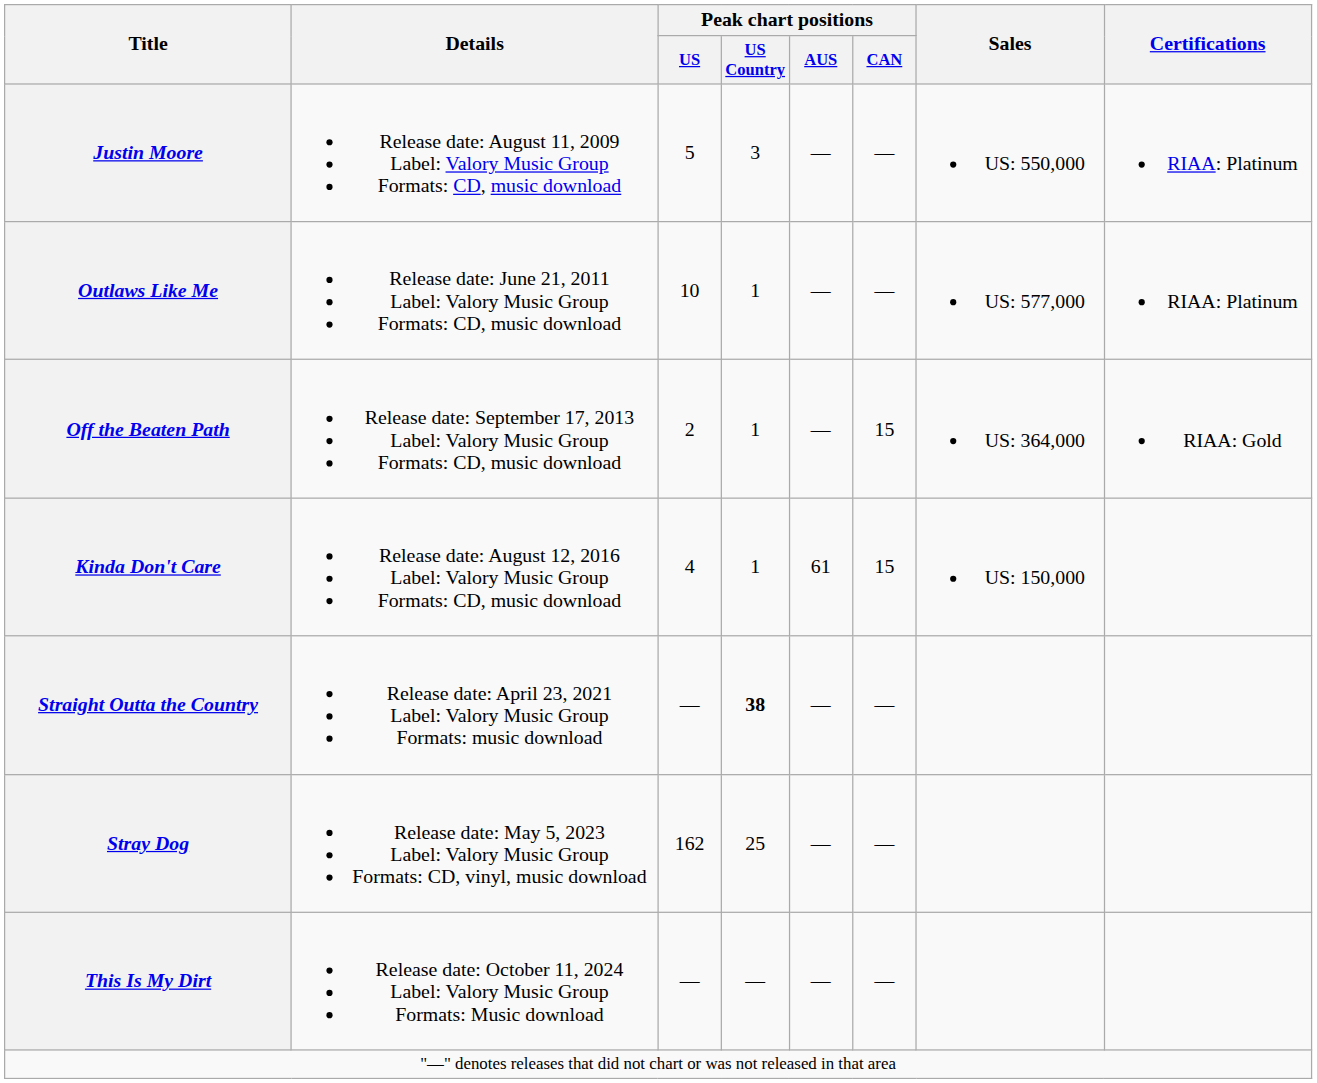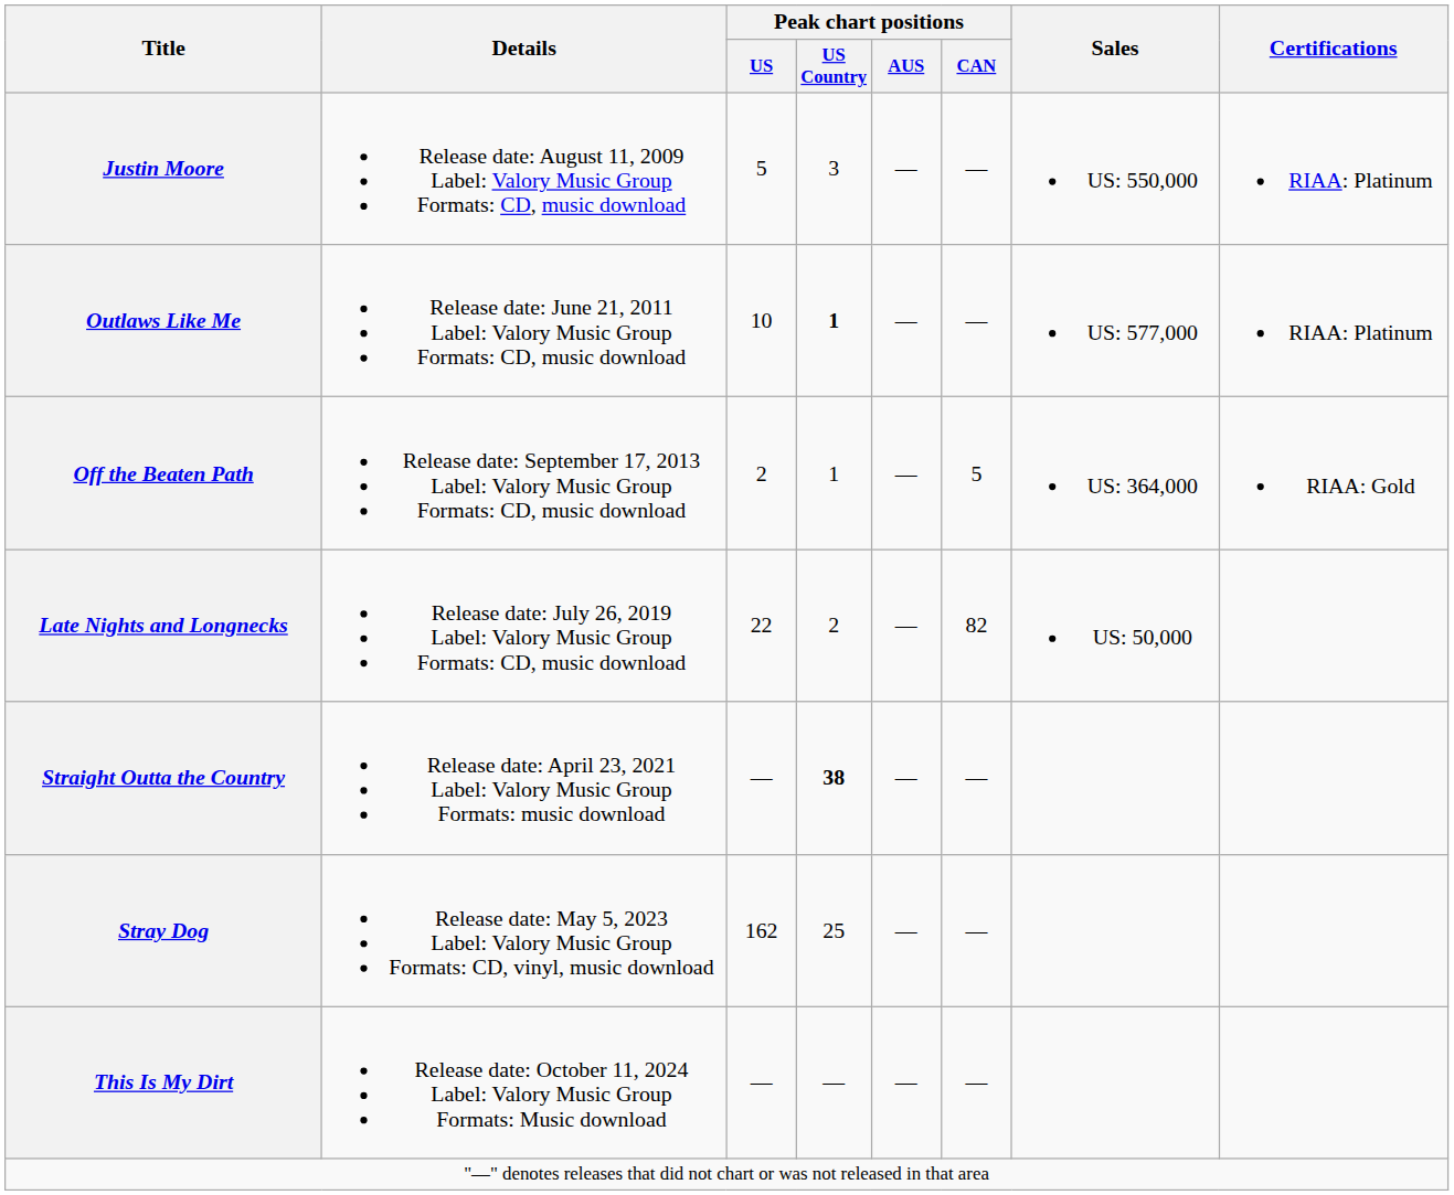Outlaws Like Me | Peak chart positions / US Country: normal -> bold
Off the Beaten Path | Peak chart positions / CAN: 15 -> 5
- row: Kinda Don't Care | Release date: August 12, 2016 Label: Valory Music Group Formats: CD, music download | 4 | 1 | 61 | 15 | US: 150,000
+ row: Late Nights and Longnecks | Release date: July 26, 2019 Label: Valory Music Group Formats: CD, music download | 22 | 2 | — | 82 | US: 50,000
